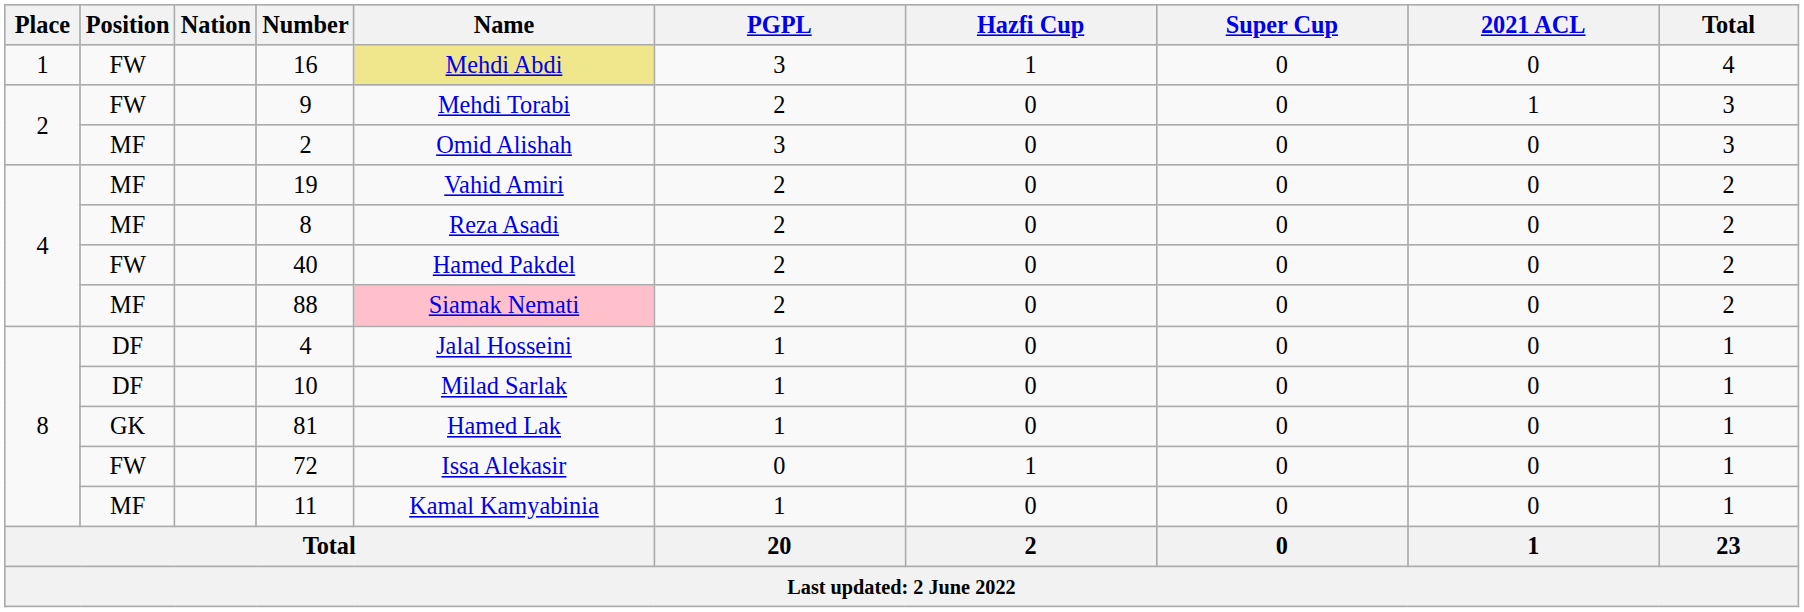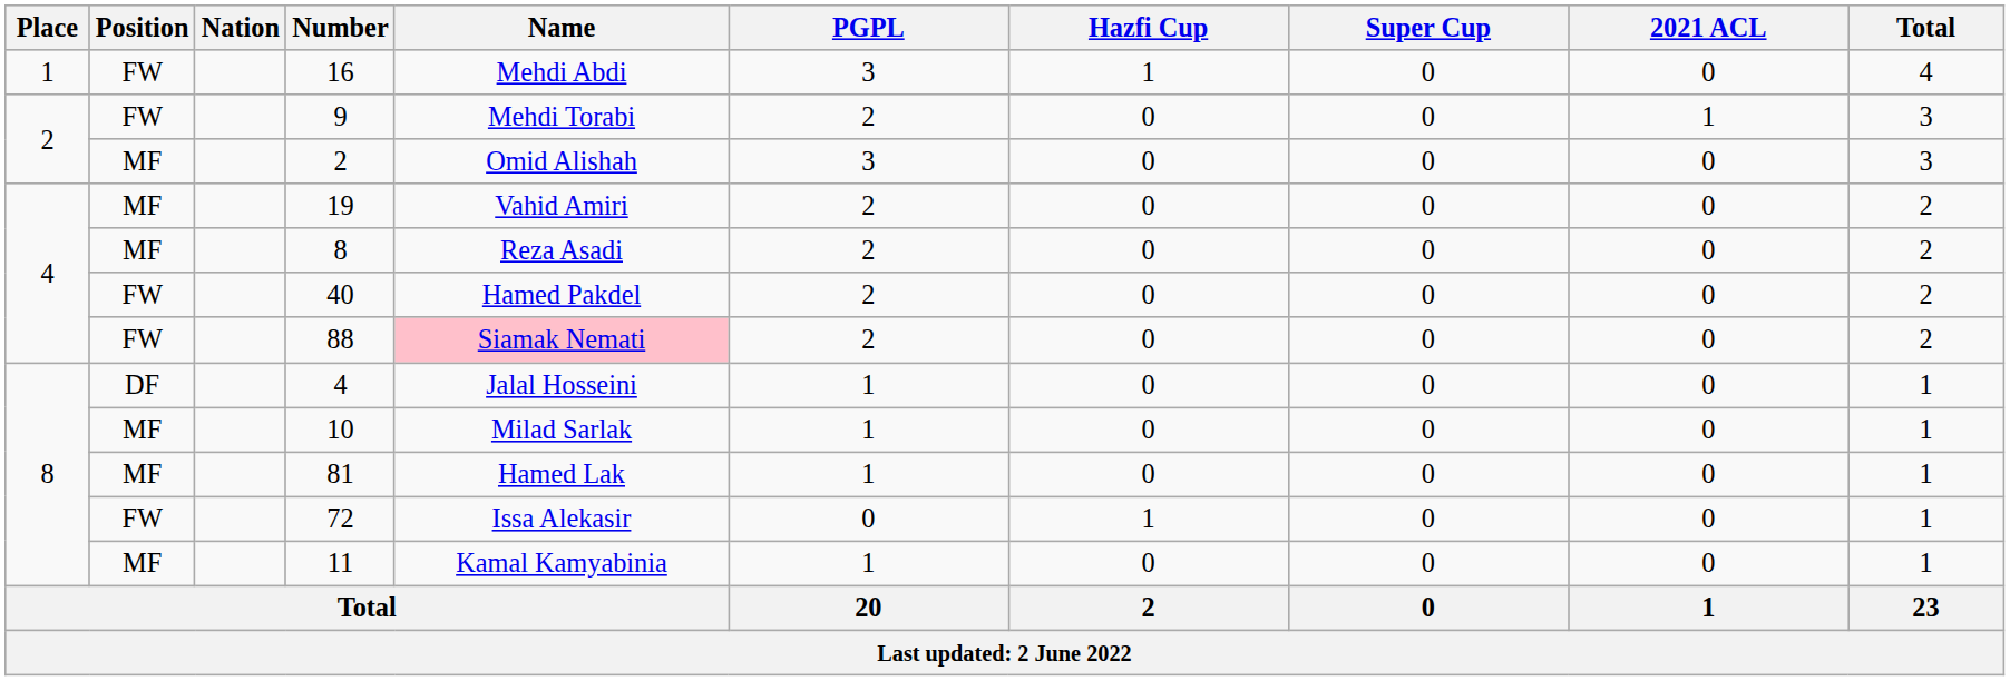16 | Name: khaki background -> no background
88 | Position: MF -> FW
10 | Position: DF -> MF
81 | Position: GK -> MF
